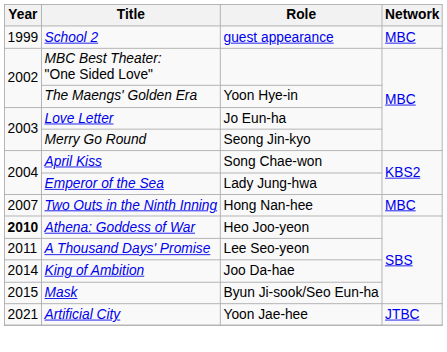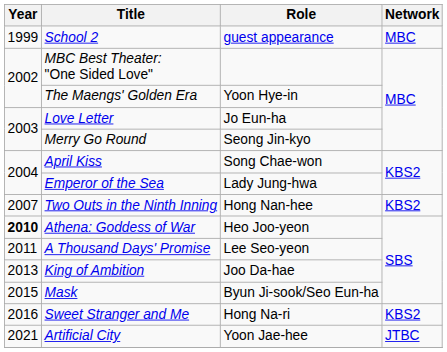Two Outs in the Ninth Inning | Network: MBC -> KBS2
King of Ambition | Year: 2014 -> 2013
+ row: 2016 | Sweet Stranger and Me | Hong Na-ri | KBS2
